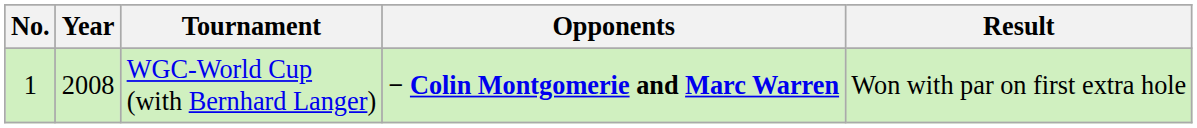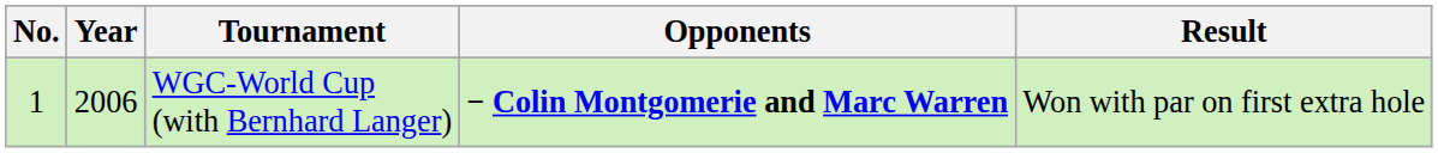WGC-World Cup (with Bernhard Langer) | Year: 2008 -> 2006
